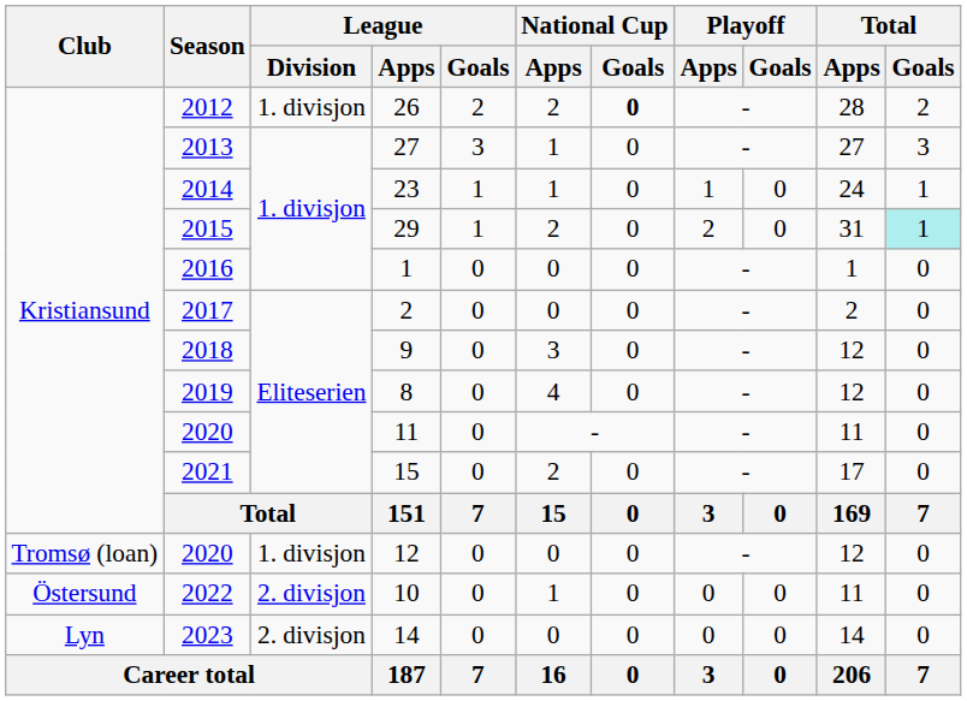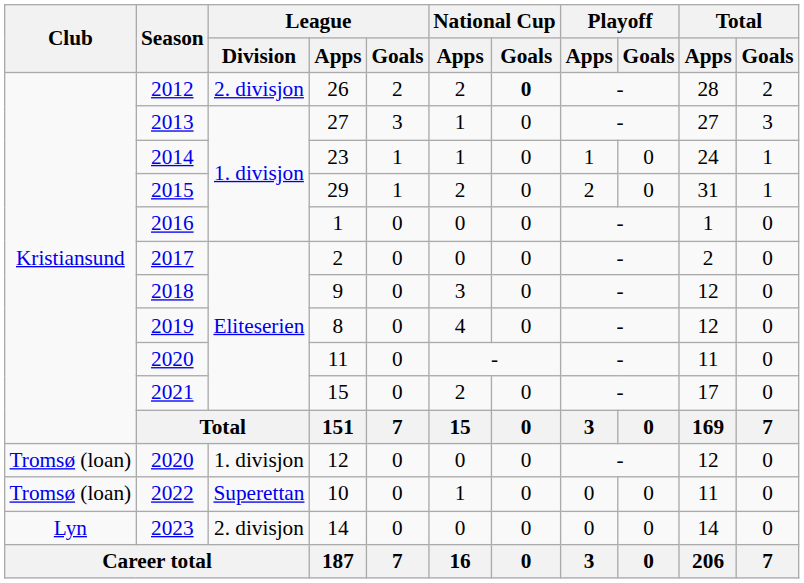26 | League / Division: 1. divisjon -> 2. divisjon
29 | Total / Goals: paleturquoise background -> no background
10 | Club: Östersund -> Tromsø (loan)
10 | League / Division: 2. divisjon -> Superettan
